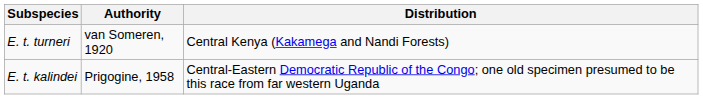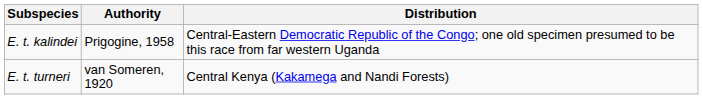rows swapped: E. t. turneri <-> E. t. kalindei
